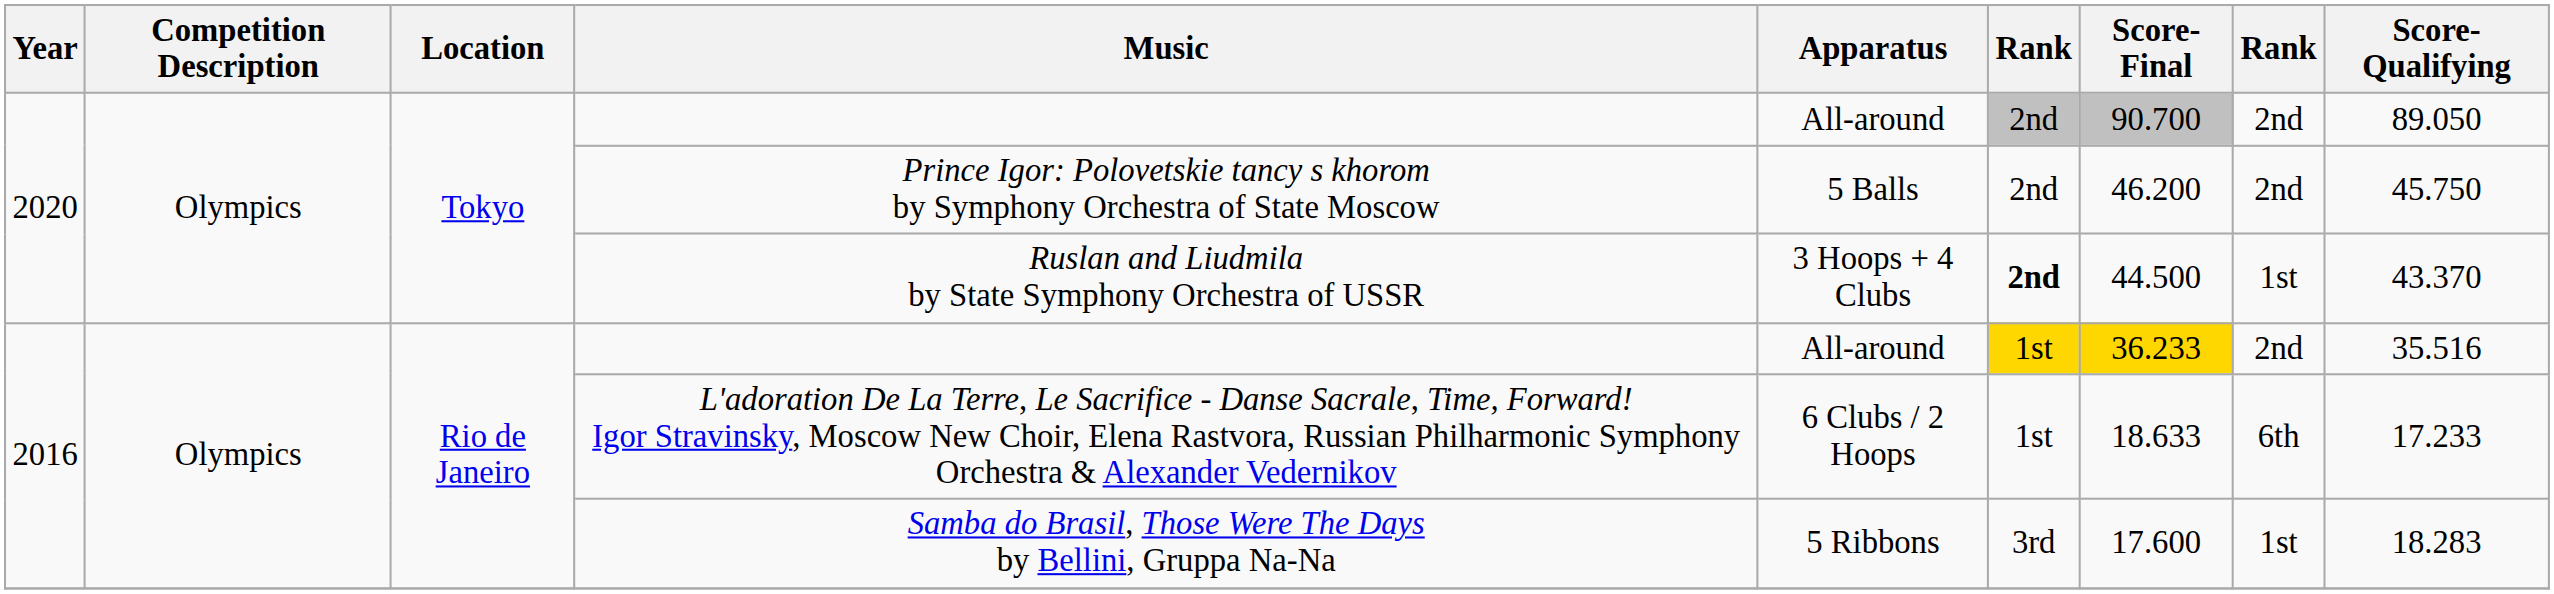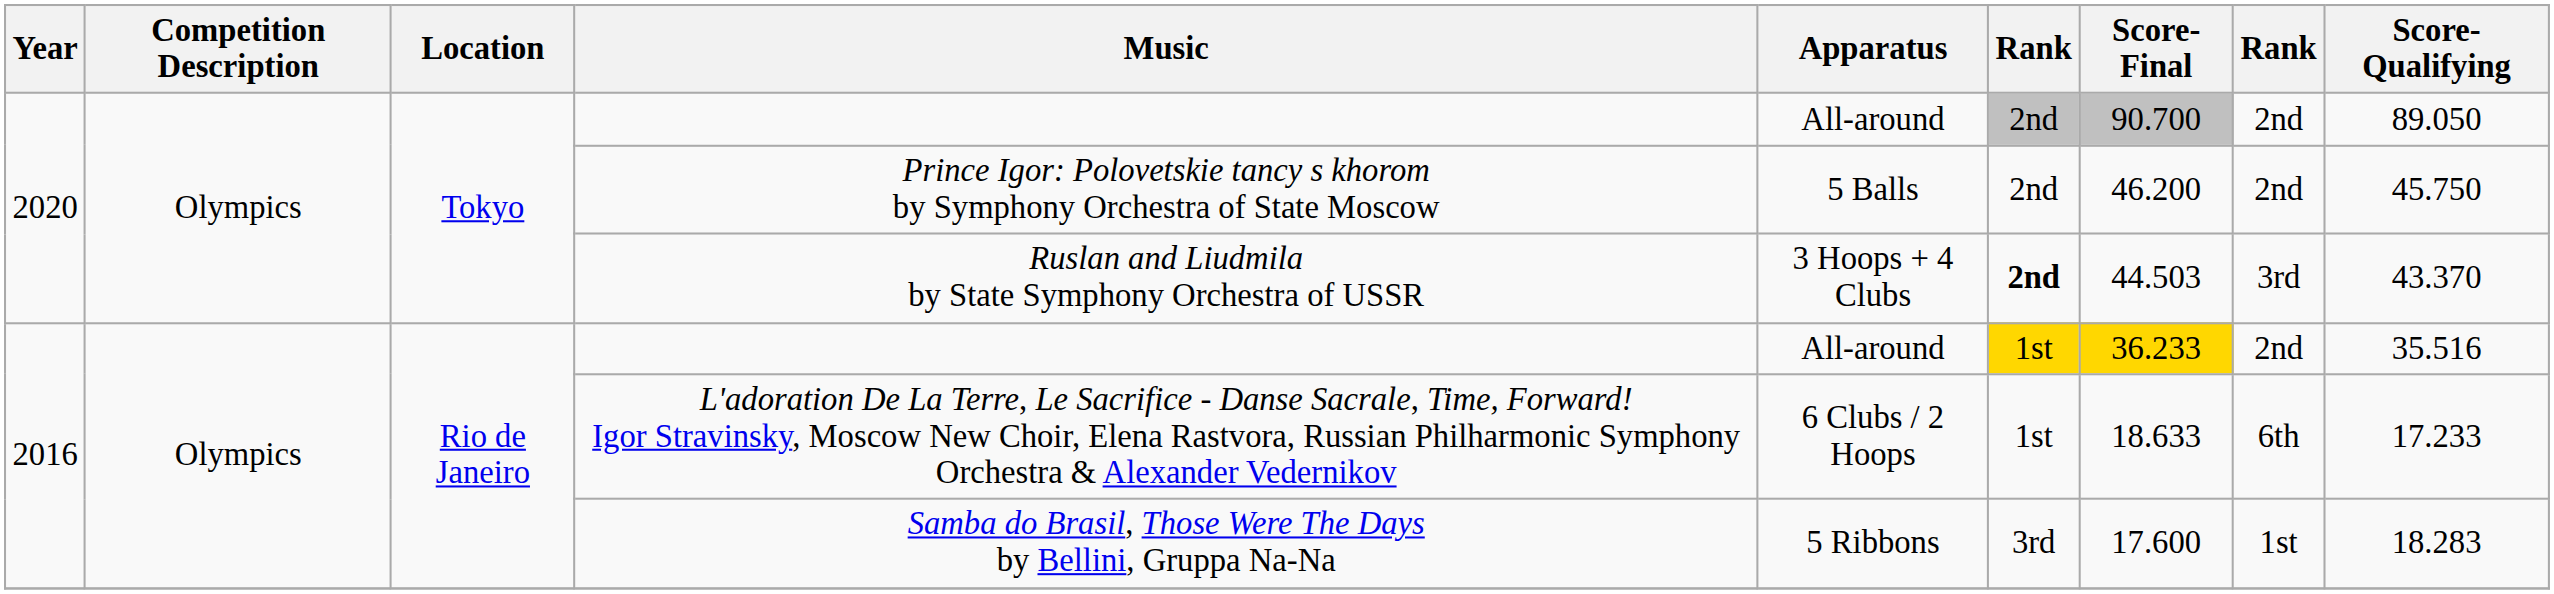Ruslan and Liudmila by State Symphony Orchestra of USSR | Score-Final: 44.500 -> 44.503
Ruslan and Liudmila by State Symphony Orchestra of USSR | column 8: 1st -> 3rd
